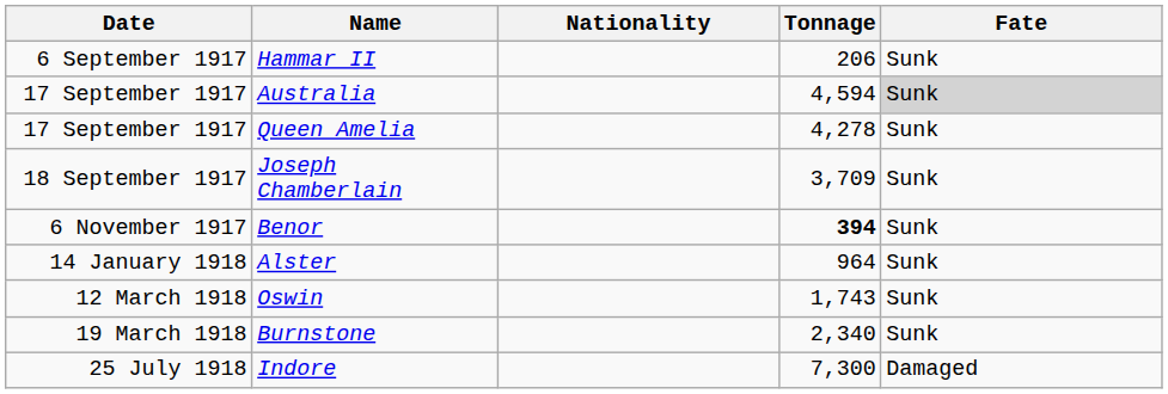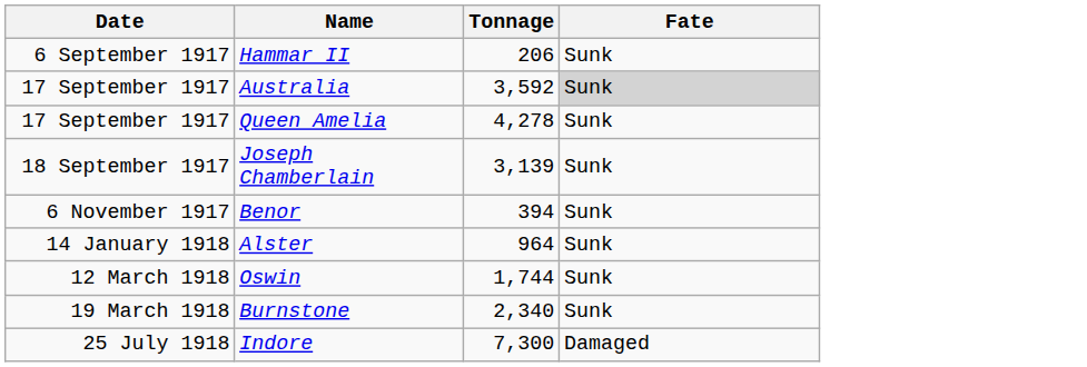- column: Nationality
Australia | Tonnage: 4,594 -> 3,592
Joseph Chamberlain | Tonnage: 3,709 -> 3,139
Benor | Tonnage: bold -> normal
Oswin | Tonnage: 1,743 -> 1,744
